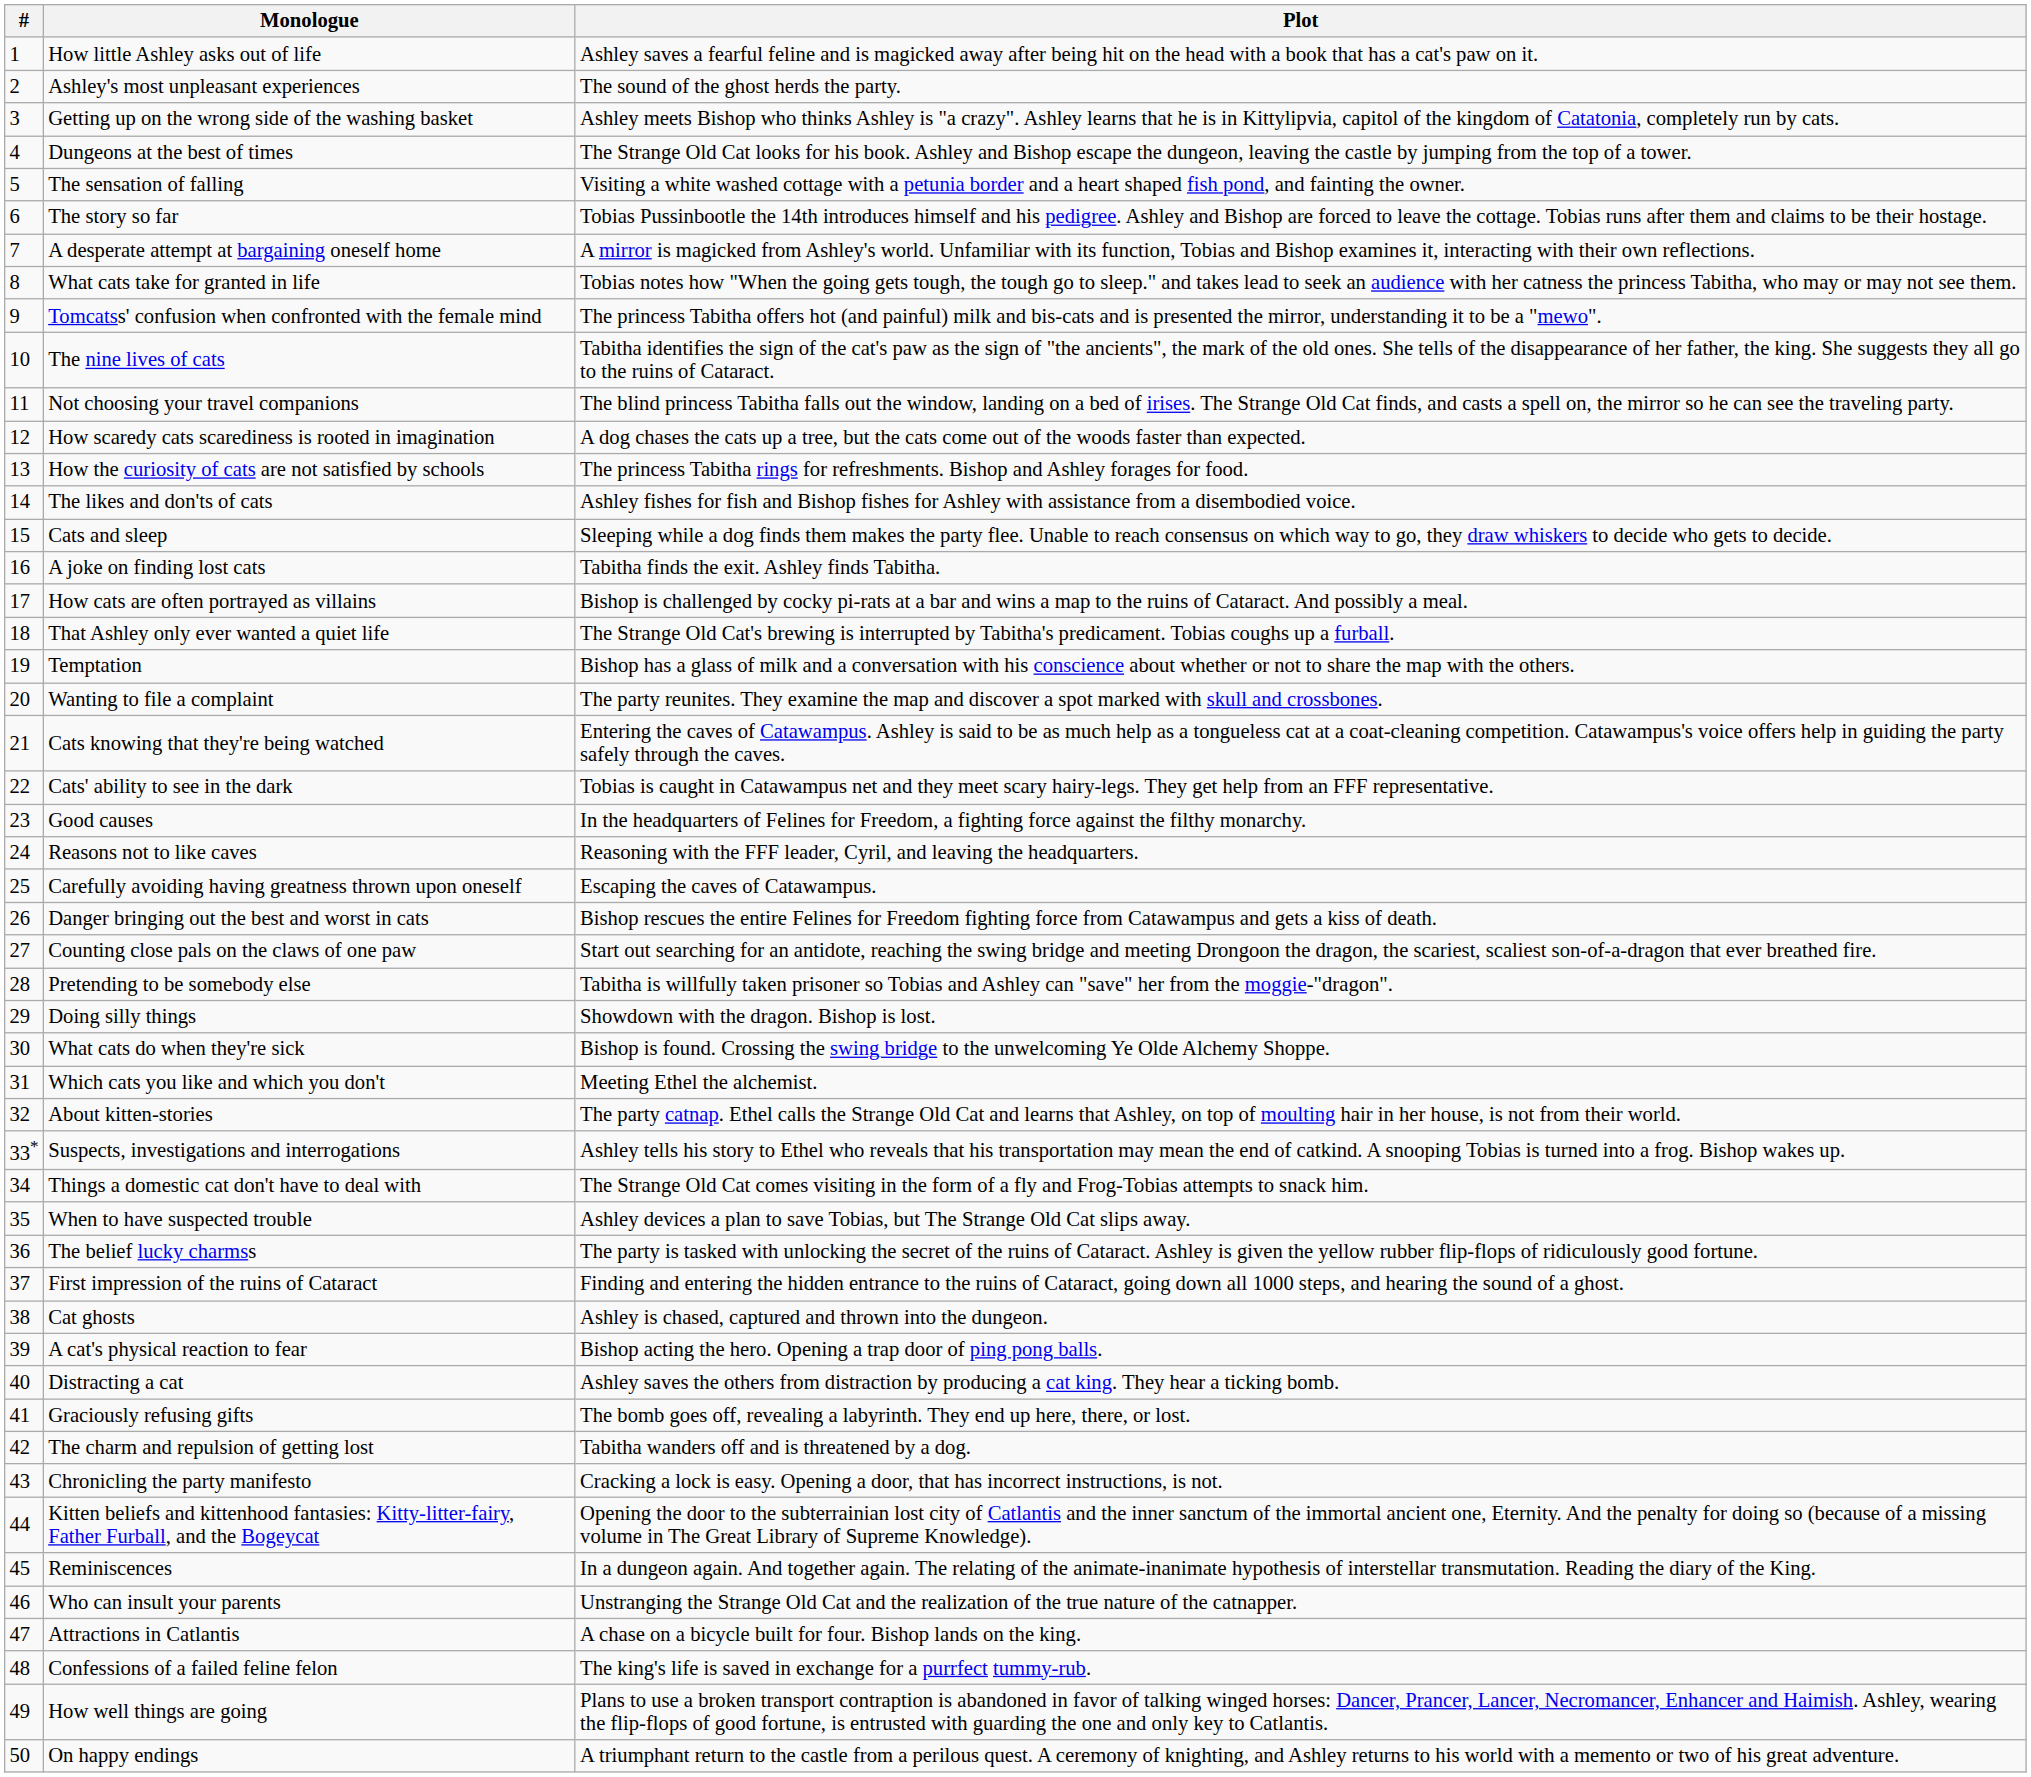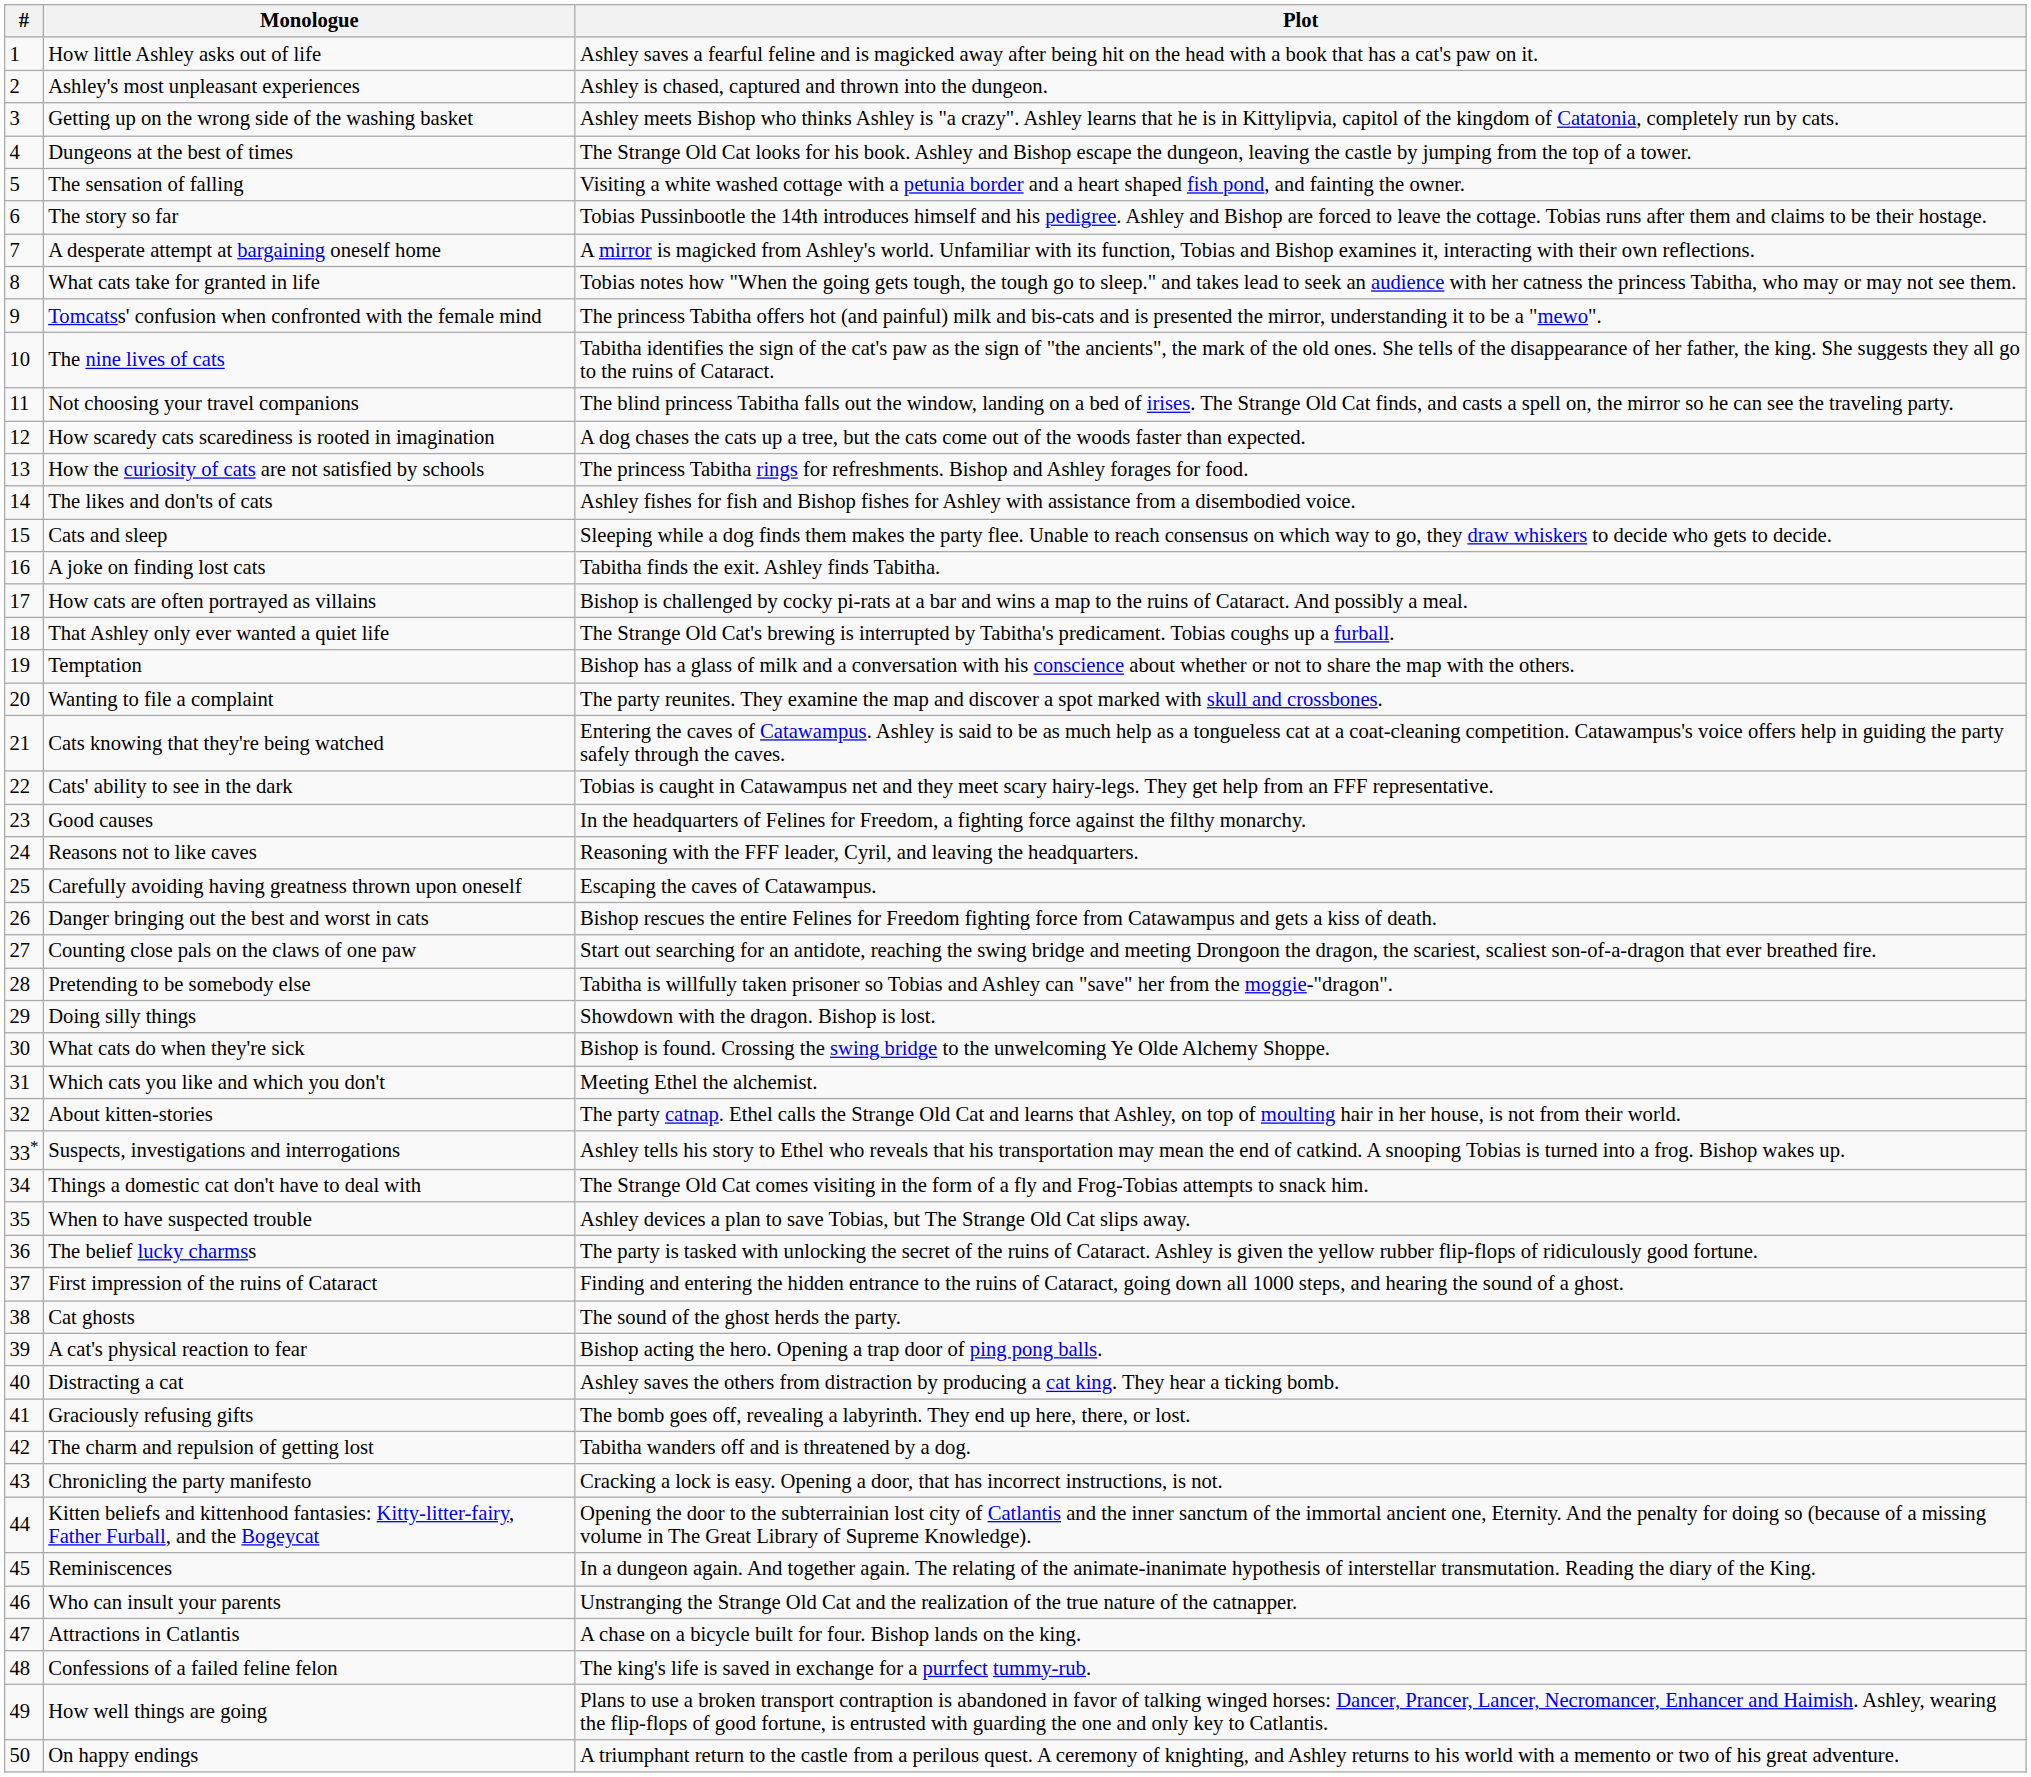Ashley's most unpleasant experiences | Plot: The sound of the ghost herds the party. -> Ashley is chased, captured and thrown into the dungeon.
Cat ghosts | Plot: Ashley is chased, captured and thrown into the dungeon. -> The sound of the ghost herds the party.
